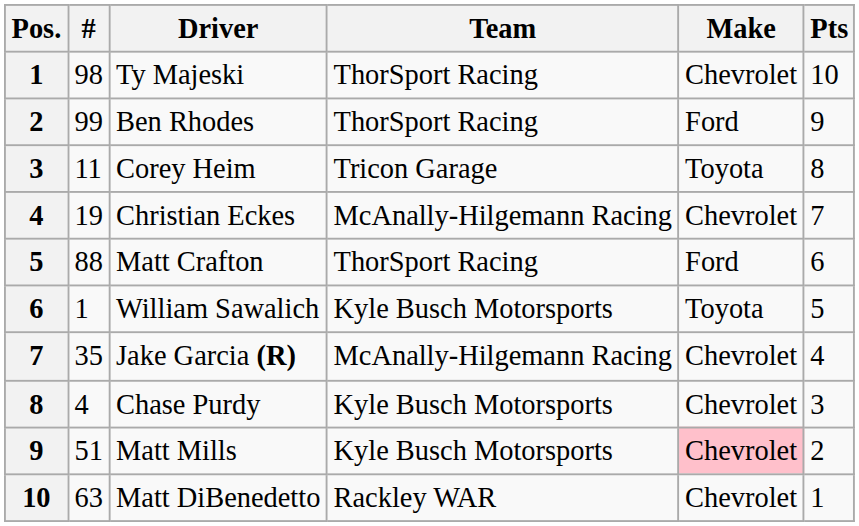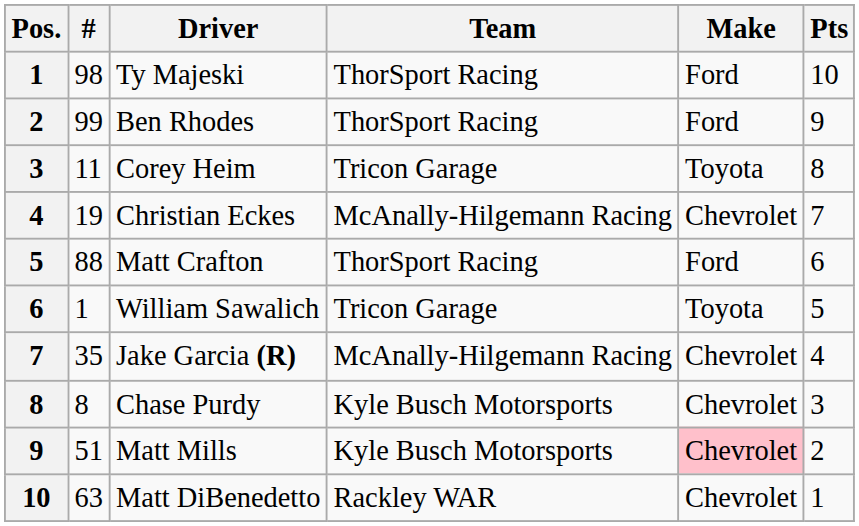Ty Majeski | Make: Chevrolet -> Ford
William Sawalich | Team: Kyle Busch Motorsports -> Tricon Garage
Chase Purdy | #: 4 -> 8
